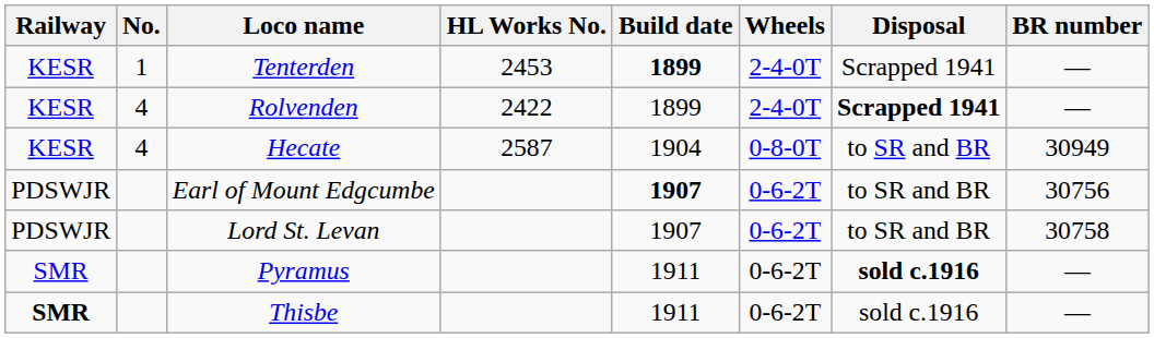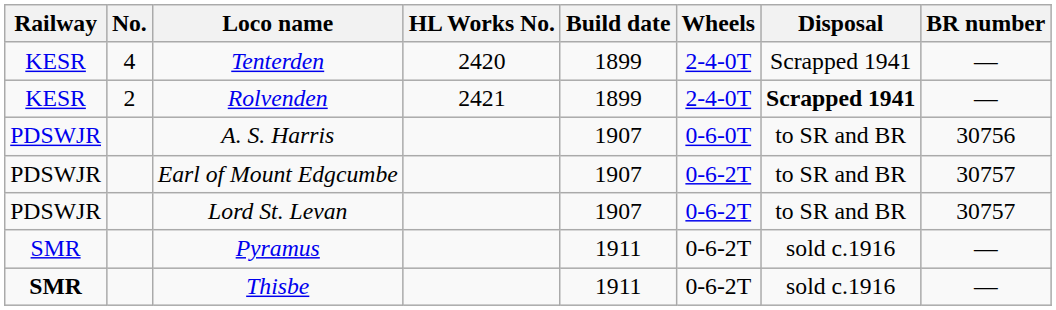Tenterden | No.: 1 -> 4
Tenterden | HL Works No.: 2453 -> 2420
Tenterden | Build date: bold -> normal
Rolvenden | No.: 4 -> 2
Rolvenden | HL Works No.: 2422 -> 2421
- row: KESR | 4 | Hecate | 2587 | 1904 | 0-8-0T | to SR and BR | 30949
+ row: PDSWJR | A. S. Harris | 1907 | 0-6-0T | to SR and BR | 30756
Earl of Mount Edgcumbe | Build date: bold -> normal
Earl of Mount Edgcumbe | BR number: 30756 -> 30757
Lord St. Levan | BR number: 30758 -> 30757
Pyramus | Disposal: bold -> normal
